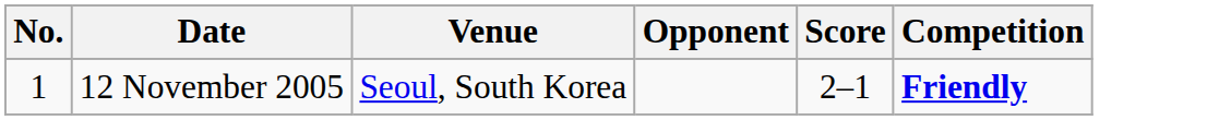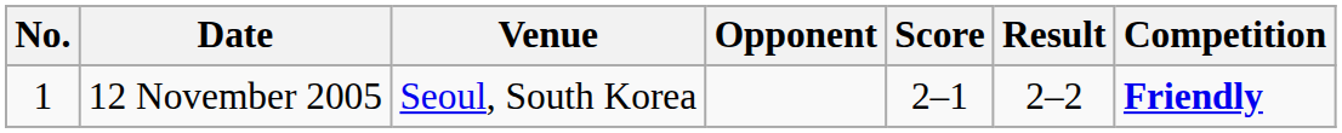+ column: Result | 2–2
